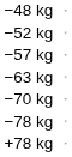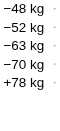- row: −57 kg
- row: −78 kg
